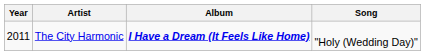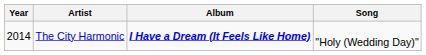The City Harmonic | Year: 2011 -> 2014
